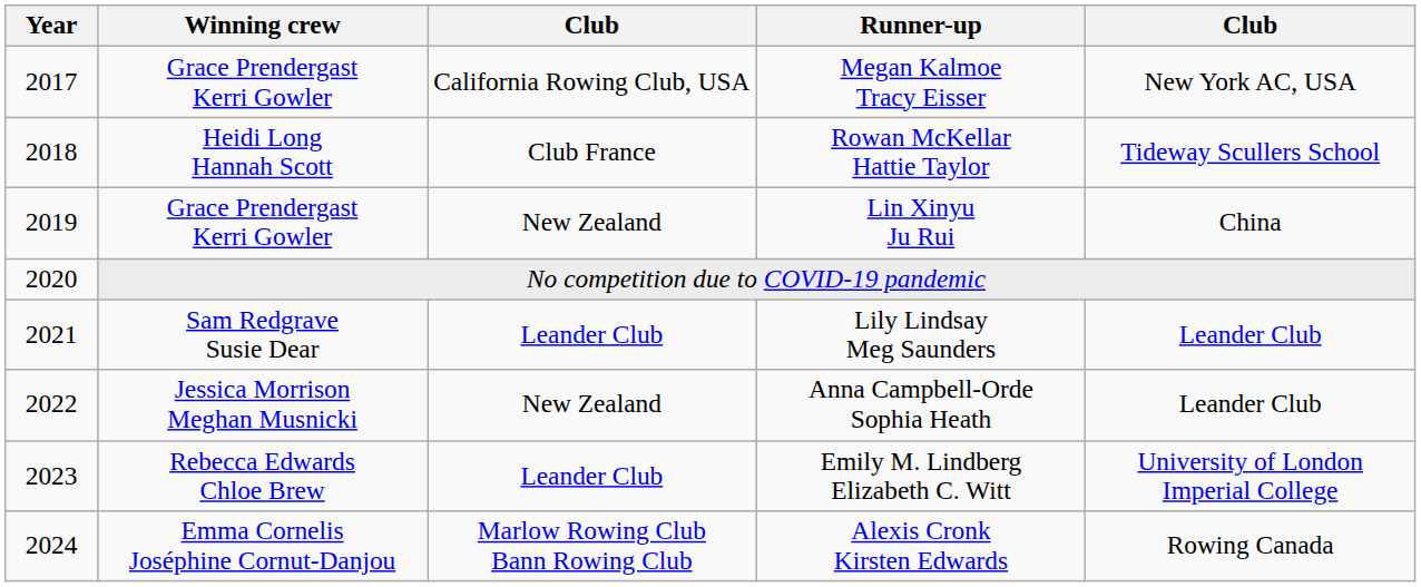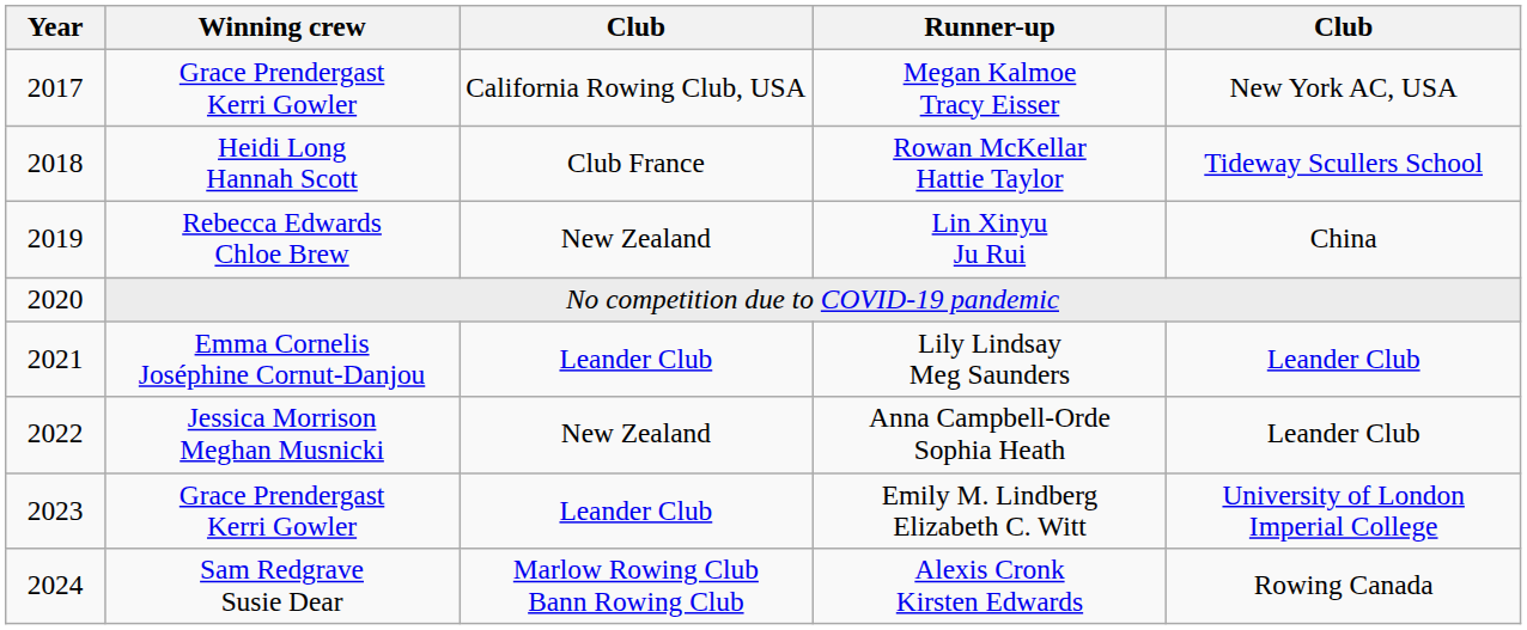Lin Xinyu Ju Rui | Winning crew: Grace Prendergast Kerri Gowler -> Rebecca Edwards Chloe Brew
Lily Lindsay Meg Saunders | Winning crew: Sam Redgrave Susie Dear -> Emma Cornelis Joséphine Cornut-Danjou
Emily M. Lindberg Elizabeth C. Witt | Winning crew: Rebecca Edwards Chloe Brew -> Grace Prendergast Kerri Gowler
Alexis Cronk Kirsten Edwards | Winning crew: Emma Cornelis Joséphine Cornut-Danjou -> Sam Redgrave Susie Dear
